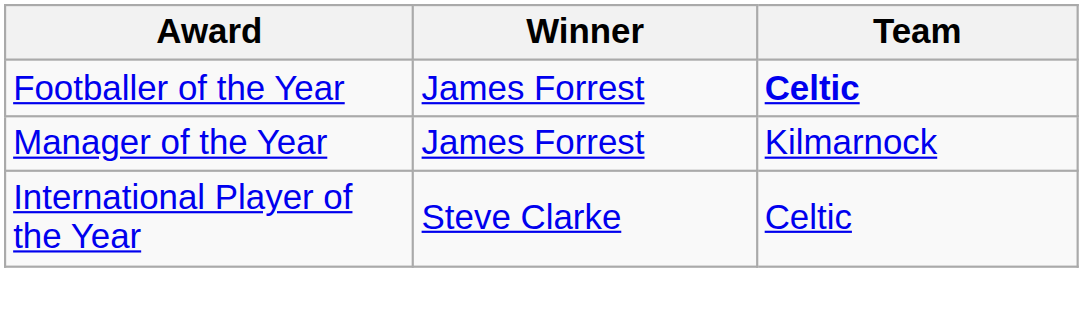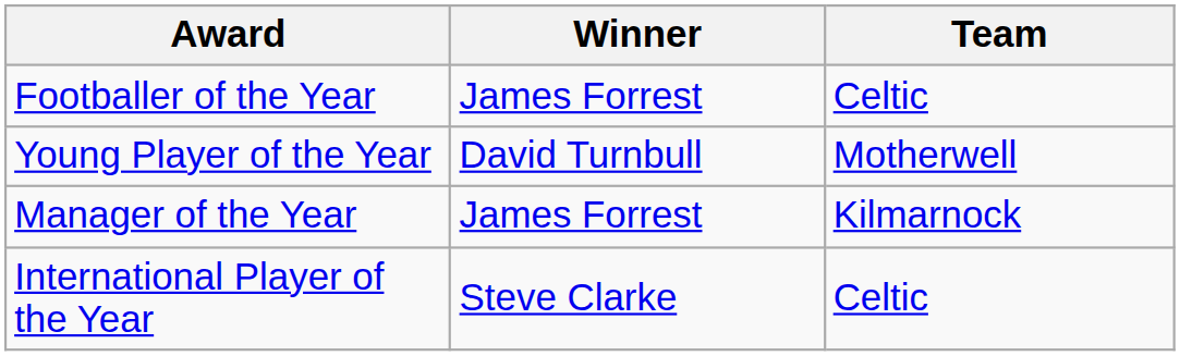Footballer of the Year | Team: bold -> normal
+ row: Young Player of the Year | David Turnbull | Motherwell
